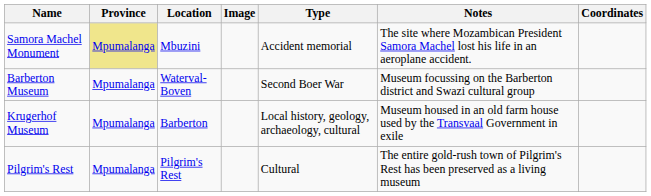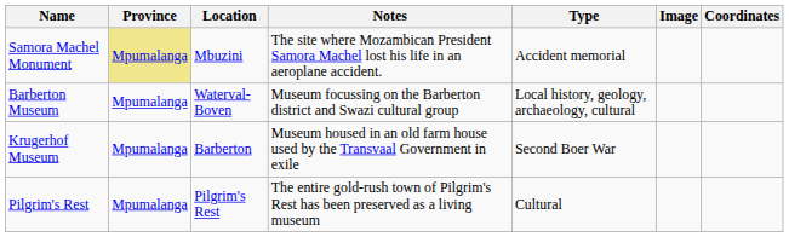columns swapped: Image <-> Notes
Barberton Museum | Type: Second Boer War -> Local history, geology, archaeology, cultural
Krugerhof Museum | Type: Local history, geology, archaeology, cultural -> Second Boer War
